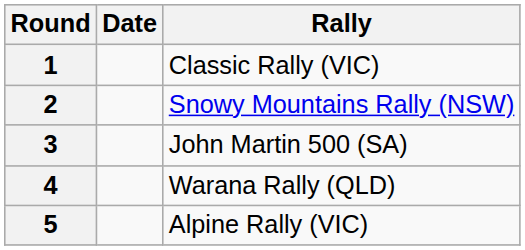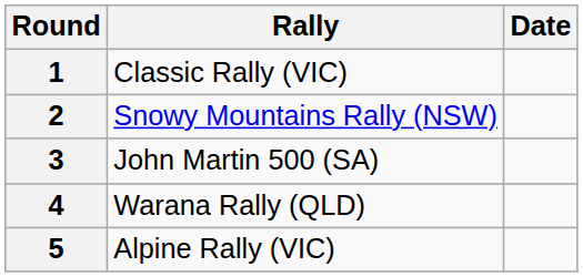columns swapped: Rally <-> Date
